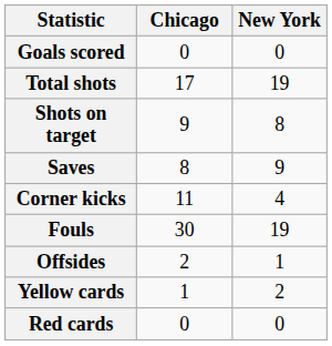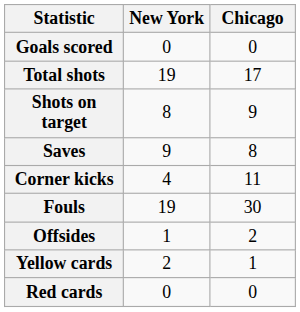columns swapped: Chicago <-> New York
